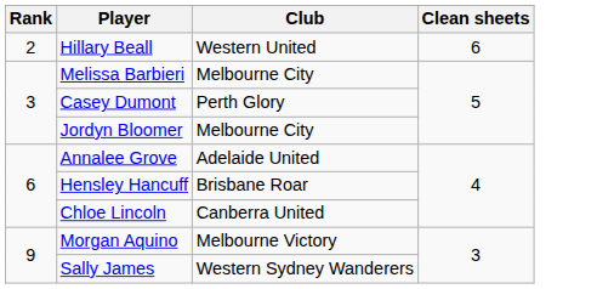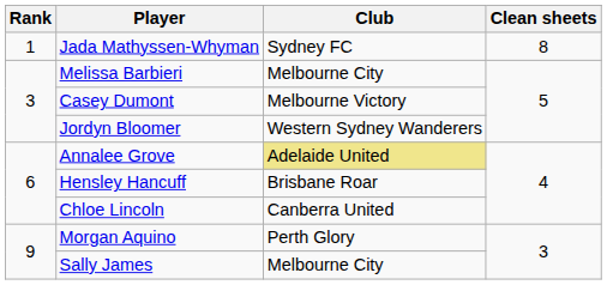+ row: 1 | Jada Mathyssen-Whyman | Sydney FC | 8
- row: 2 | Hillary Beall | Western United | 6
Casey Dumont | Club: Perth Glory -> Melbourne Victory
Jordyn Bloomer | Club: Melbourne City -> Western Sydney Wanderers
Annalee Grove | Club: no background -> khaki background
Morgan Aquino | Club: Melbourne Victory -> Perth Glory
Sally James | Club: Western Sydney Wanderers -> Melbourne City
